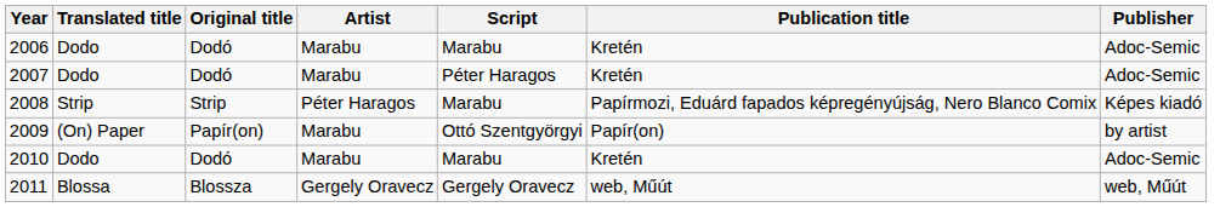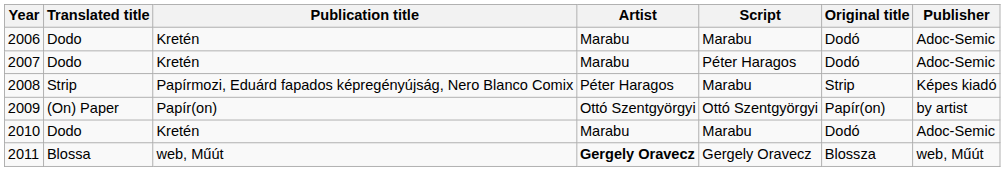columns swapped: Original title <-> Publication title
2009 | Artist: Marabu -> Ottó Szentgyörgyi
2011 | Artist: normal -> bold
